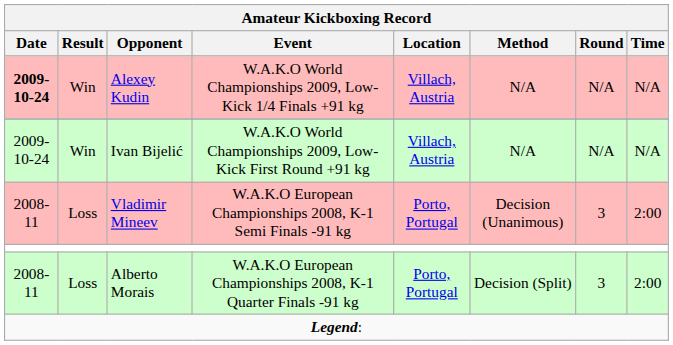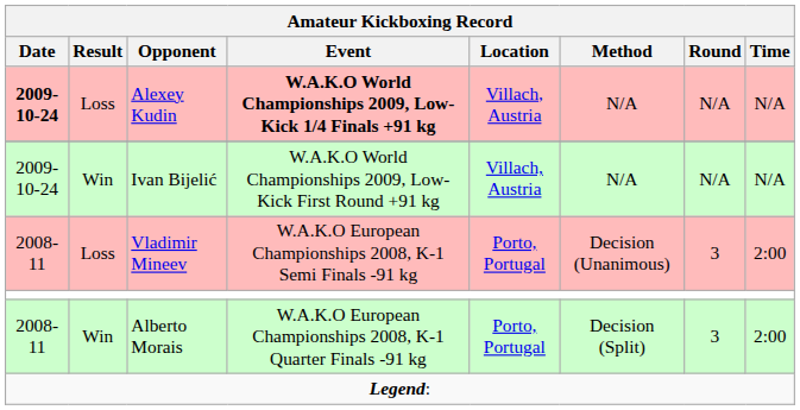Alexey Kudin | Result: Win -> Loss
Alexey Kudin | Event: normal -> bold
Alberto Morais | Result: Loss -> Win
